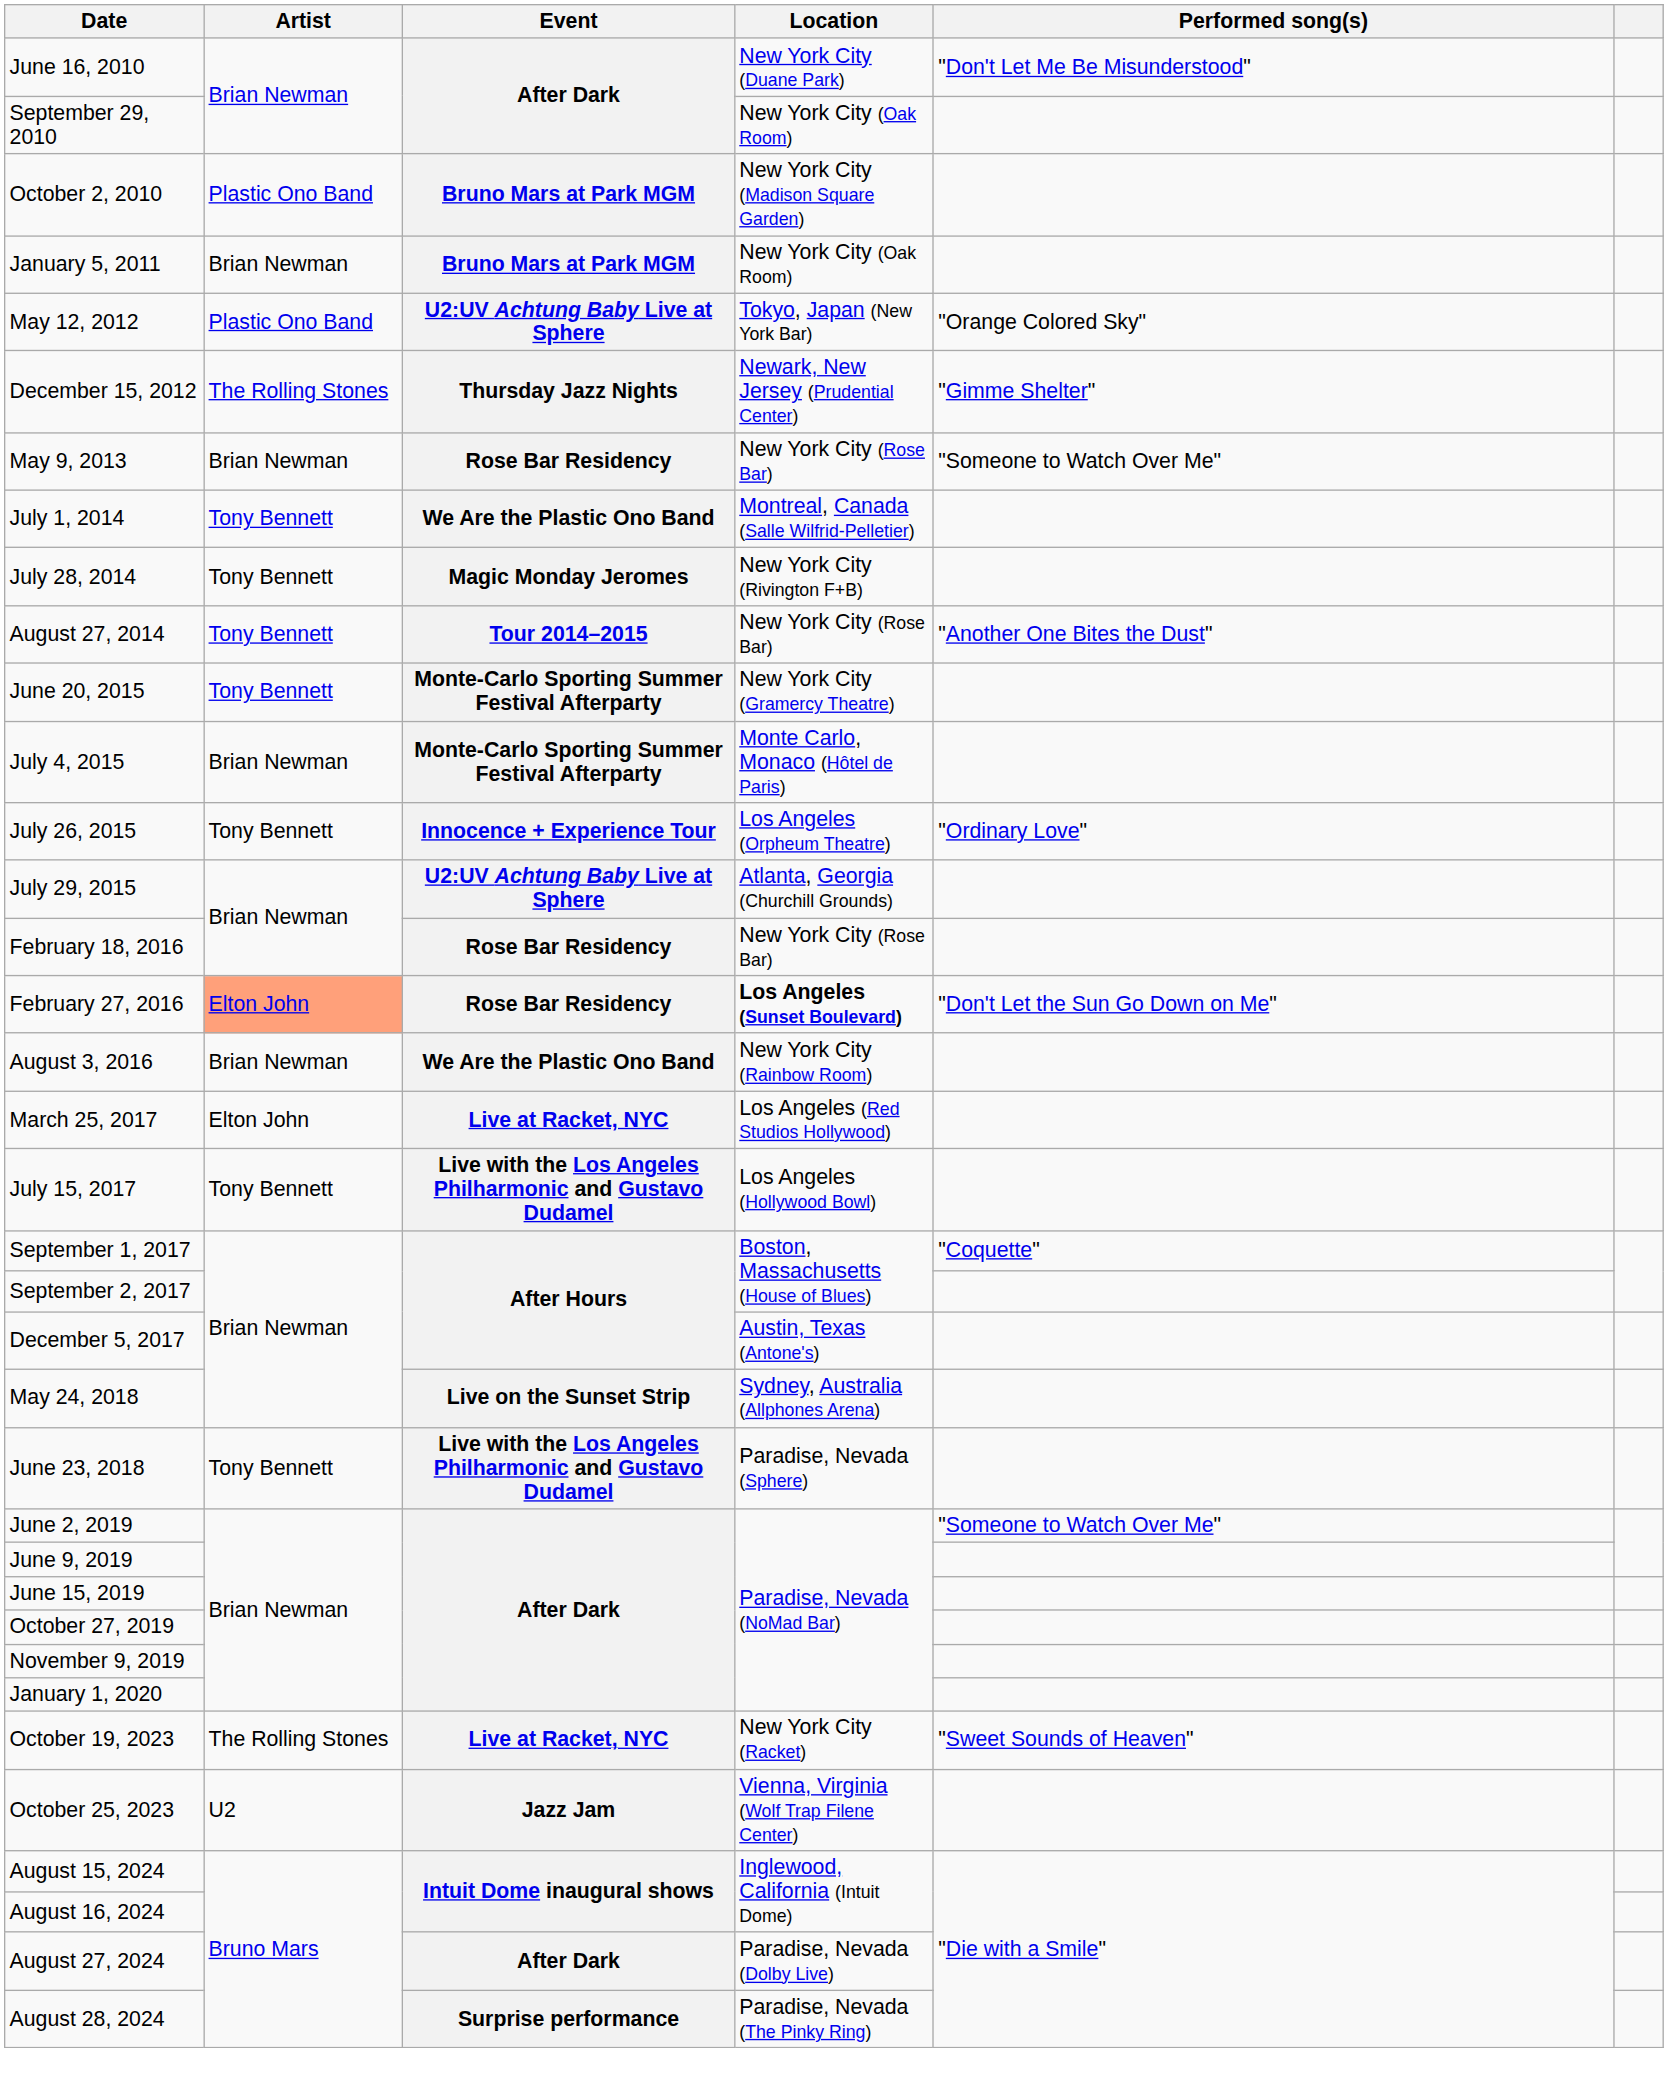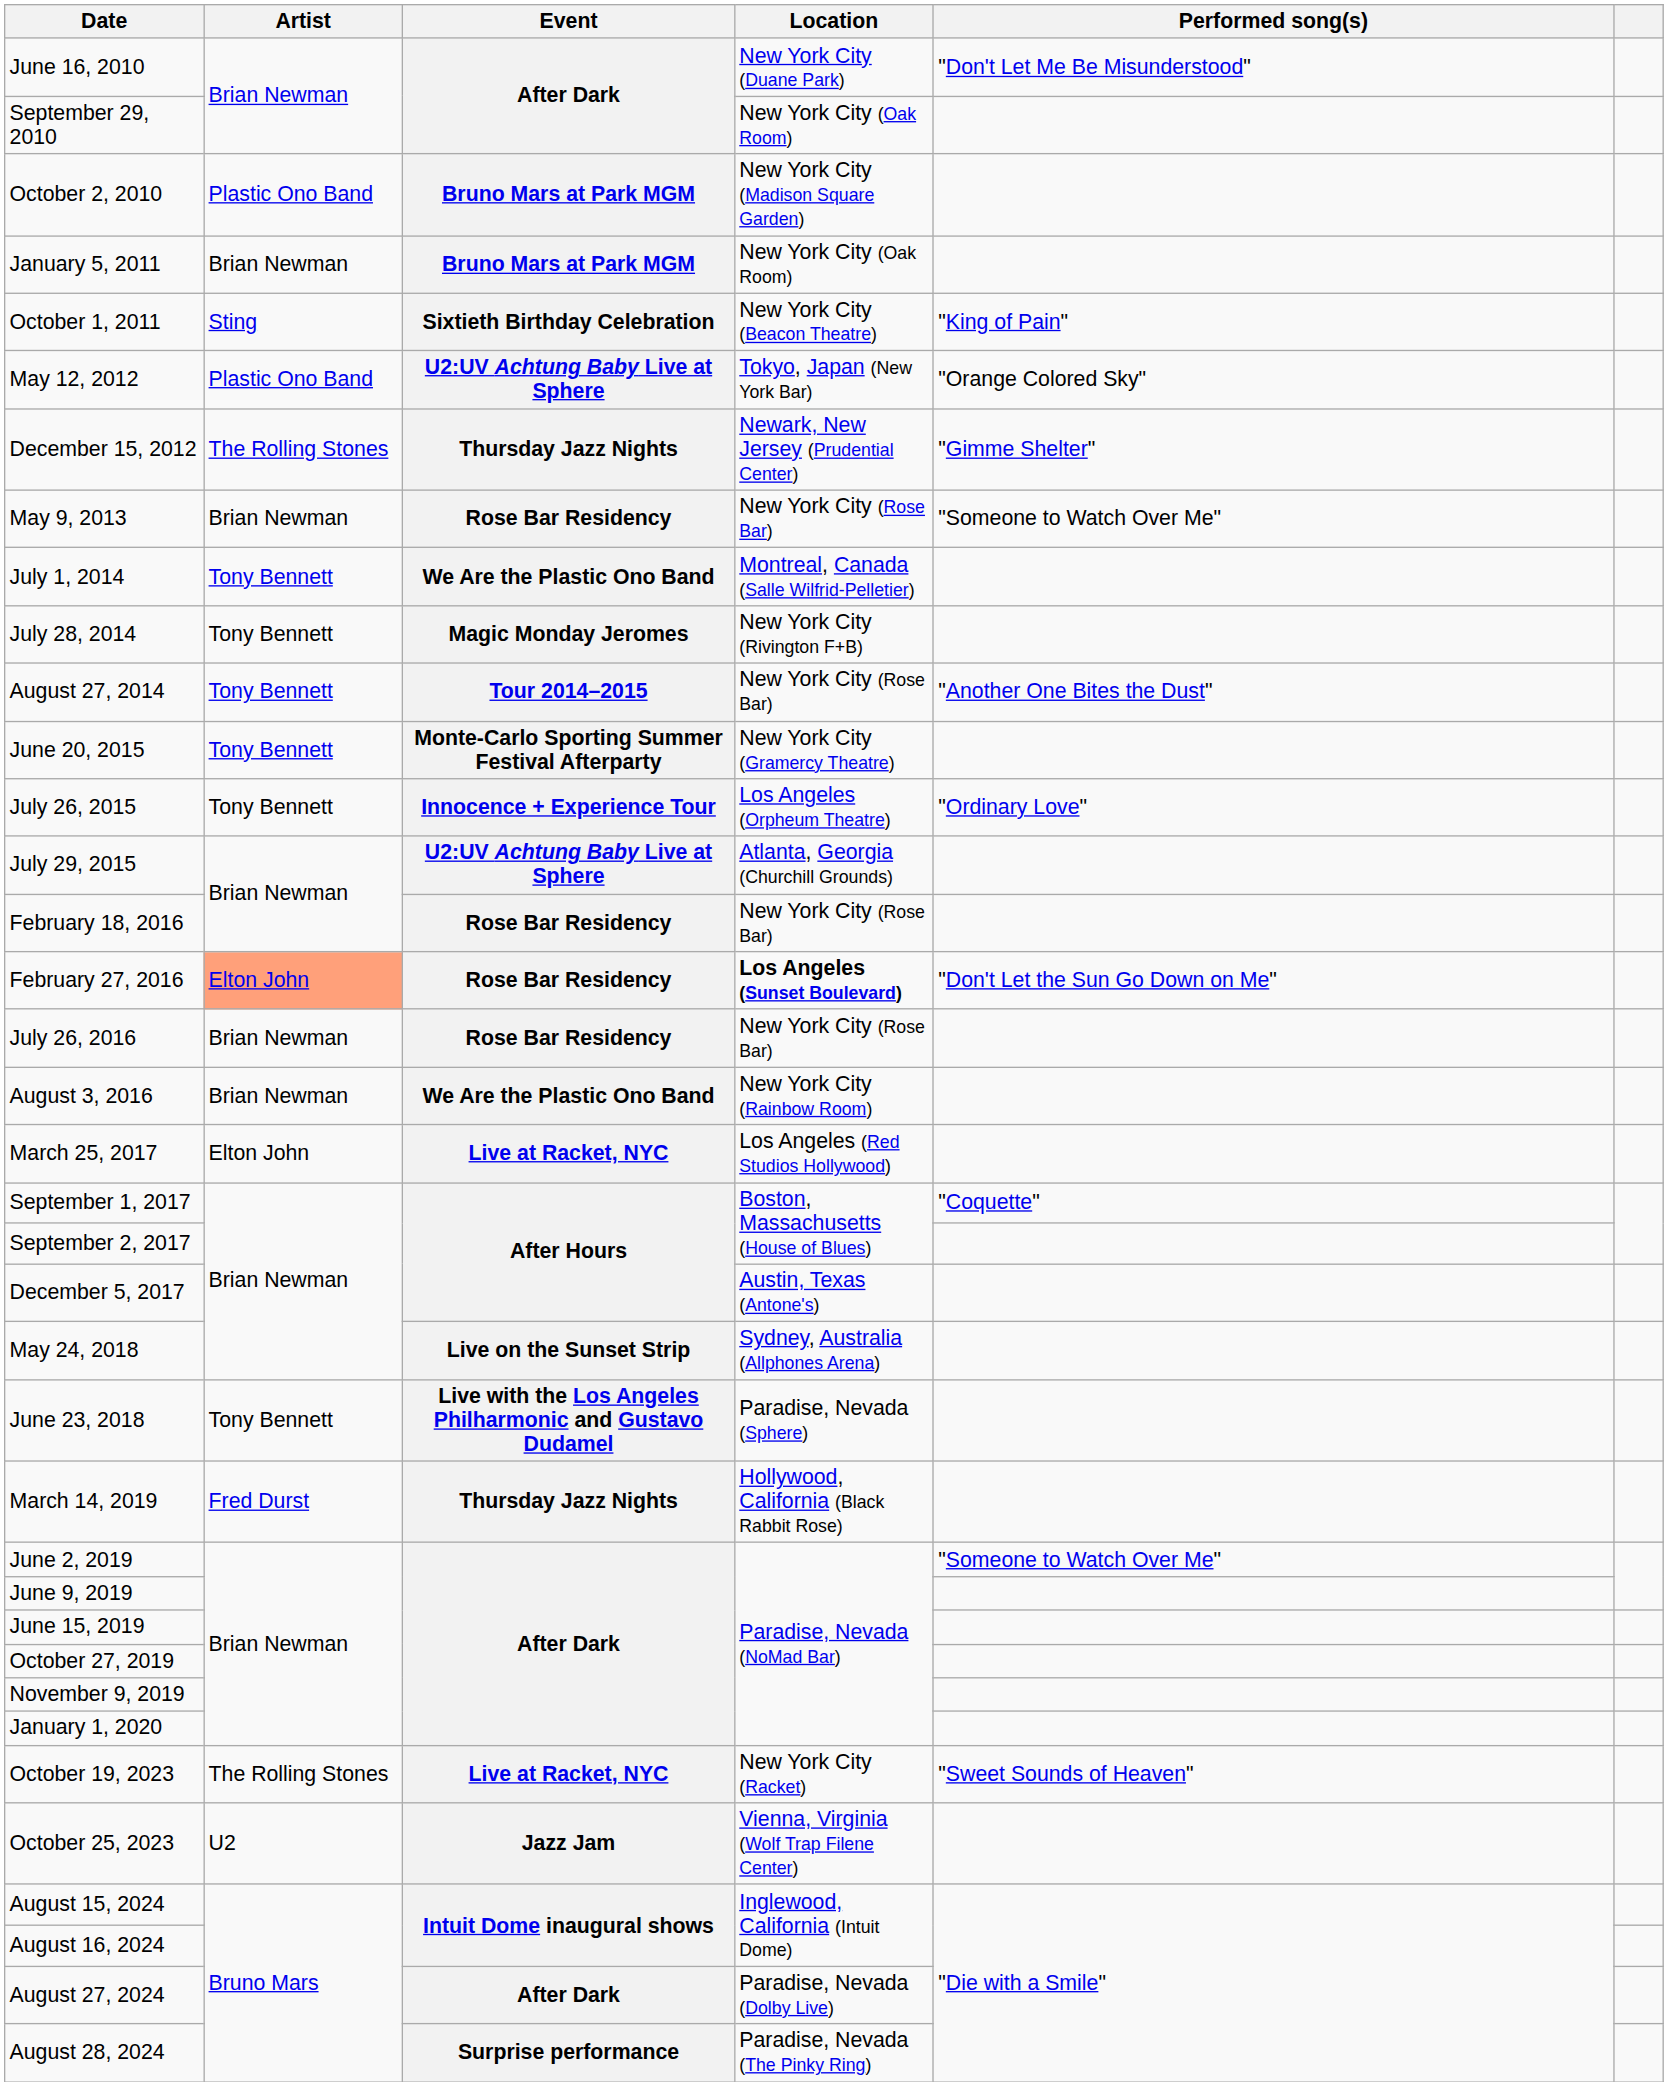+ row: October 1, 2011 | Sting | Sixtieth Birthday Celebration | New York City (Beacon Theatre) | "King of Pain"
- row: July 4, 2015 | Brian Newman | Monte-Carlo Sporting Summer Festival Afterparty | Monte Carlo, Monaco (Hôtel de Paris)
+ row: July 26, 2016 | Brian Newman | Rose Bar Residency | New York City (Rose Bar)
- row: July 15, 2017 | Tony Bennett | Live with the Los Angeles Philharmonic and Gustavo Dudamel | Los Angeles (Hollywood Bowl)
+ row: March 14, 2019 | Fred Durst | Thursday Jazz Nights | Hollywood, California (Black Rabbit Rose)
